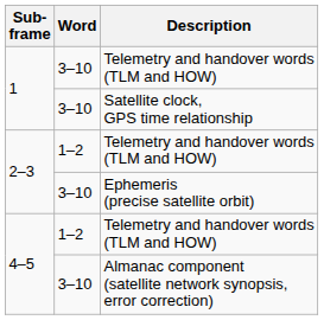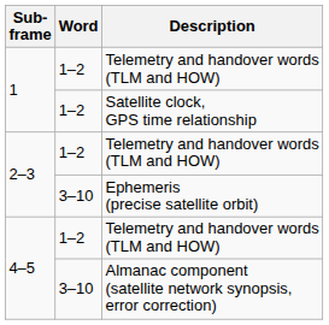1 / Telemetry and handover words (TLM and HOW) | Word: 3–10 -> 1–2
Satellite clock, GPS time relationship | Word: 3–10 -> 1–2
